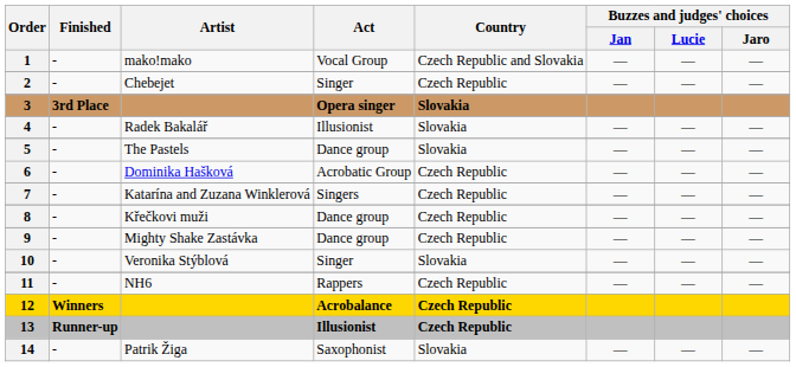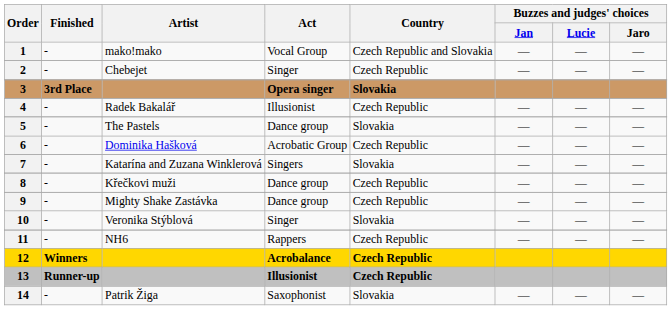4 | Country: Slovakia -> Czech Republic
7 | Country: Czech Republic -> Slovakia
